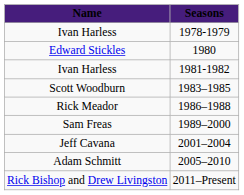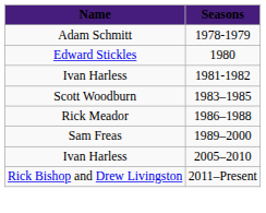1978-1979 | Name: Ivan Harless -> Adam Schmitt
- row: Jeff Cavana | 2001–2004
2005–2010 | Name: Adam Schmitt -> Ivan Harless
